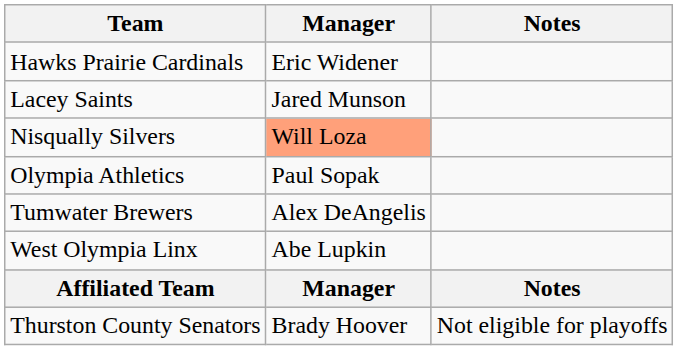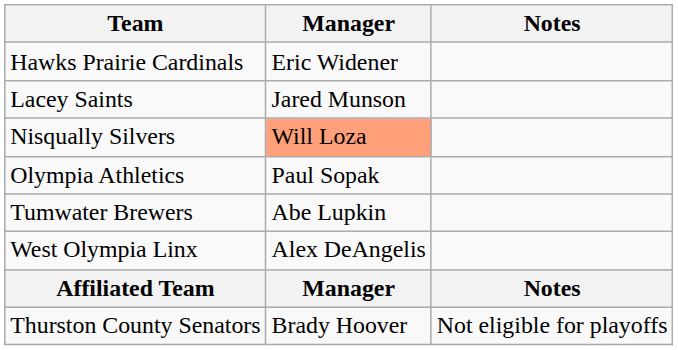Tumwater Brewers | Manager: Alex DeAngelis -> Abe Lupkin
West Olympia Linx | Manager: Abe Lupkin -> Alex DeAngelis
